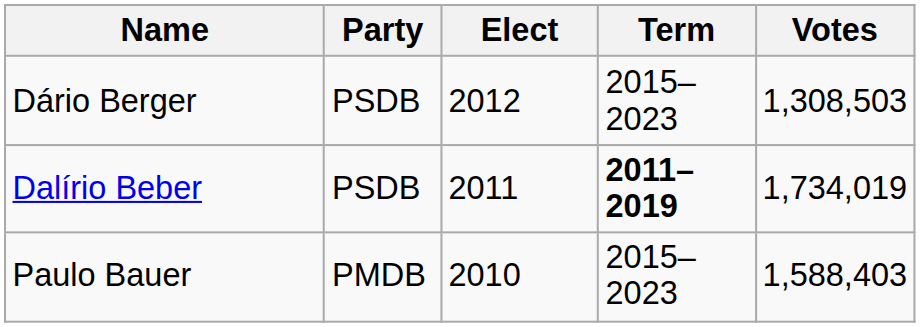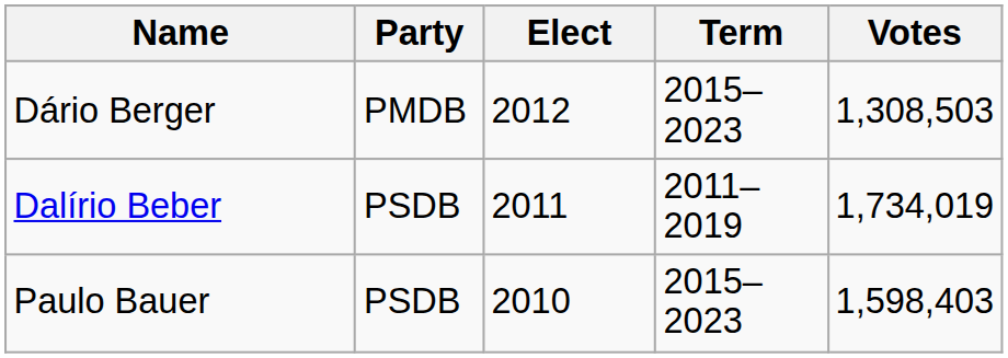Dário Berger | Party: PSDB -> PMDB
Dalírio Beber | Term: bold -> normal
Paulo Bauer | Party: PMDB -> PSDB
Paulo Bauer | Votes: 1,588,403 -> 1,598,403
